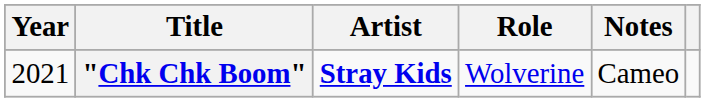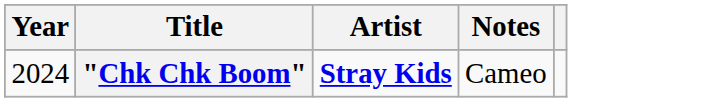- column: Role | Wolverine
"Chk Chk Boom" | Year: 2021 -> 2024
